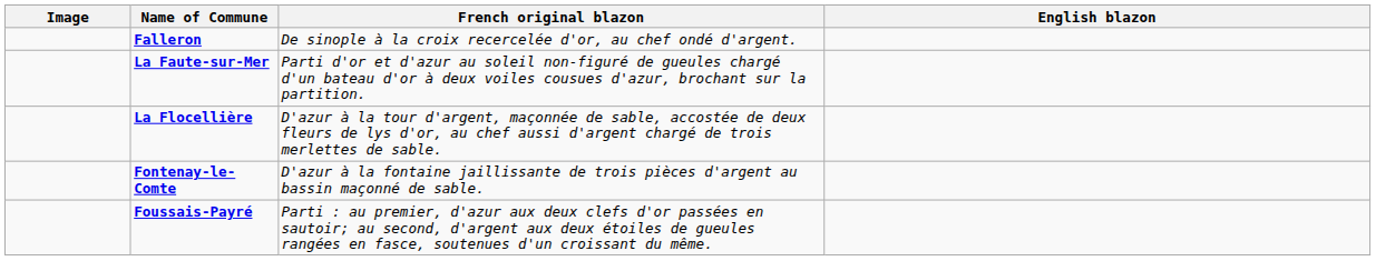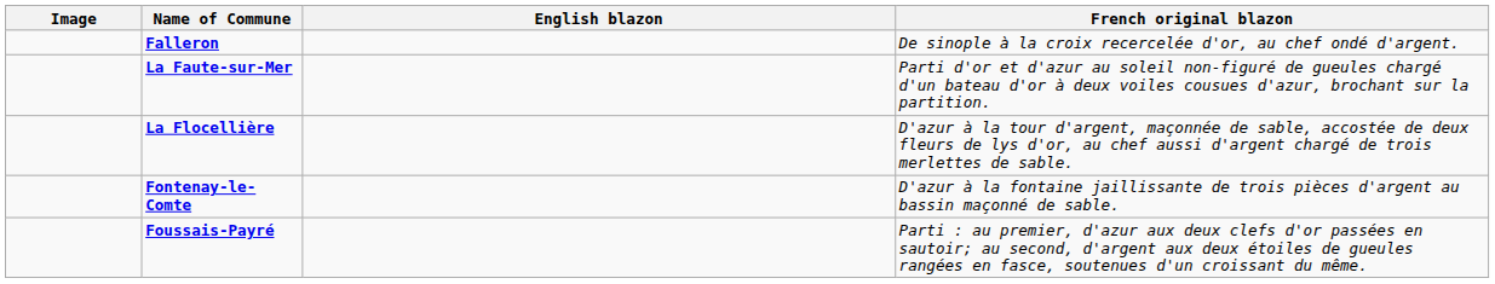columns swapped: French original blazon <-> English blazon
